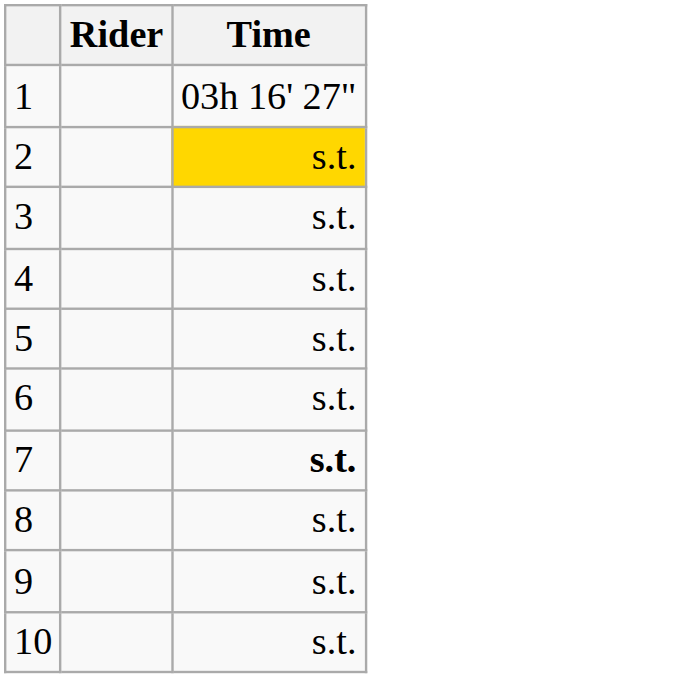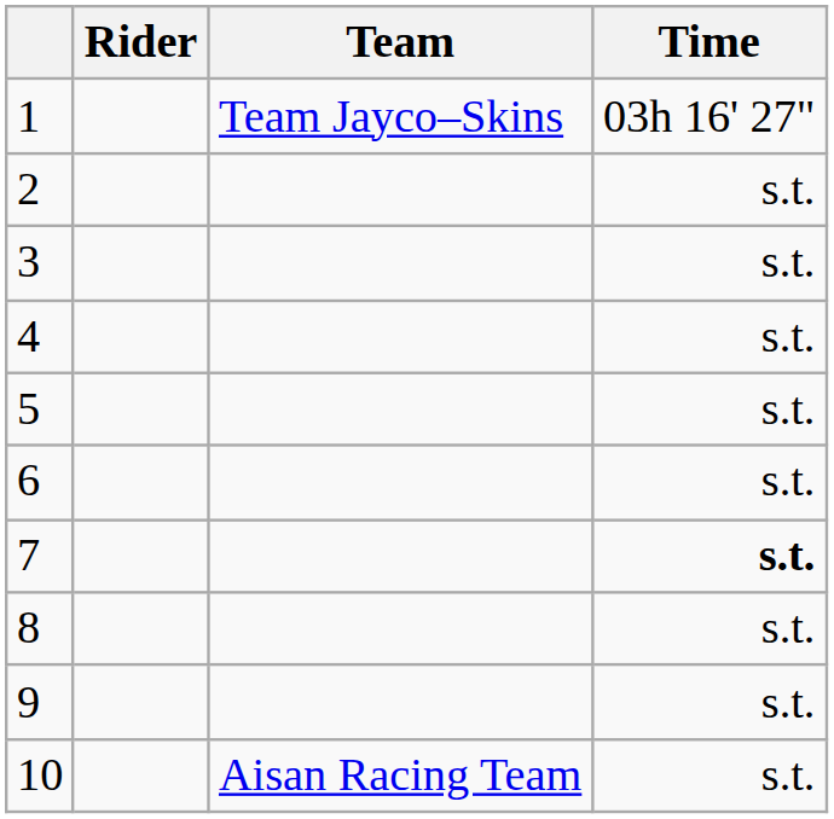+ column: Team | Team Jayco–Skins | Aisan Racing Team
2 | Time: gold background -> no background
